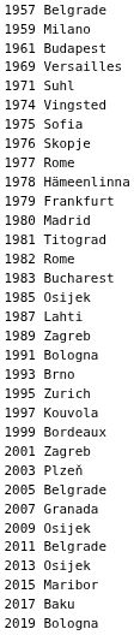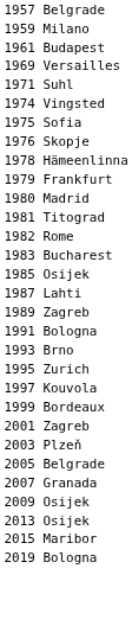- row: 1977 Rome
- row: 2011 Belgrade
- row: 2017 Baku
